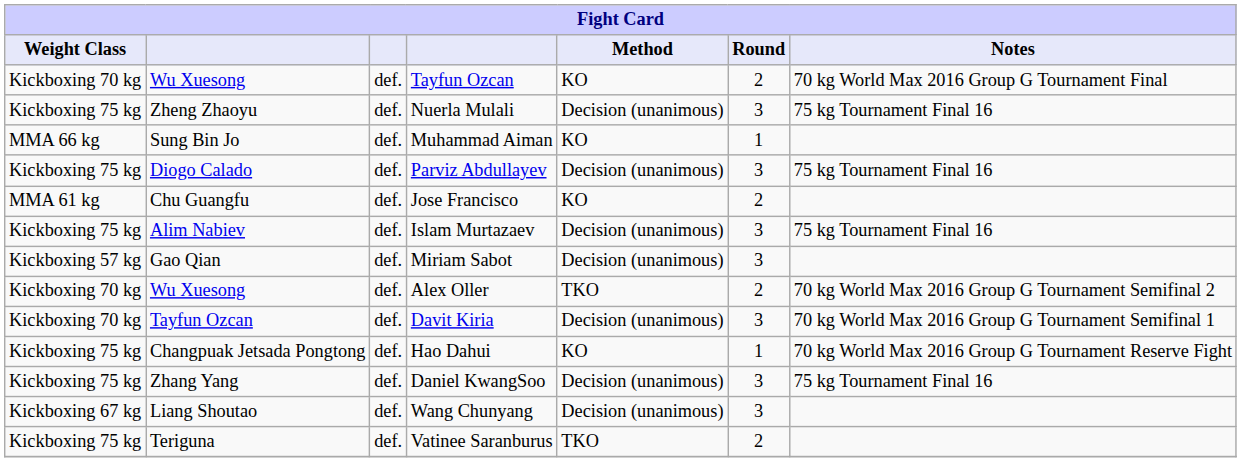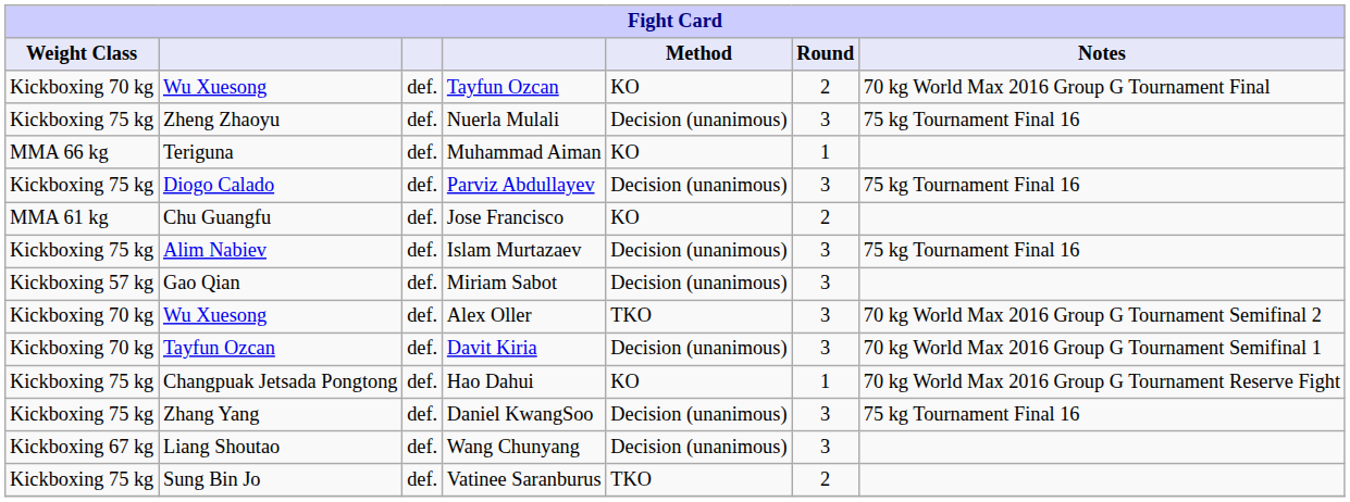Muhammad Aiman | column 2: Sung Bin Jo -> Teriguna
Alex Oller | Round: 2 -> 3
Vatinee Saranburus | column 2: Teriguna -> Sung Bin Jo
